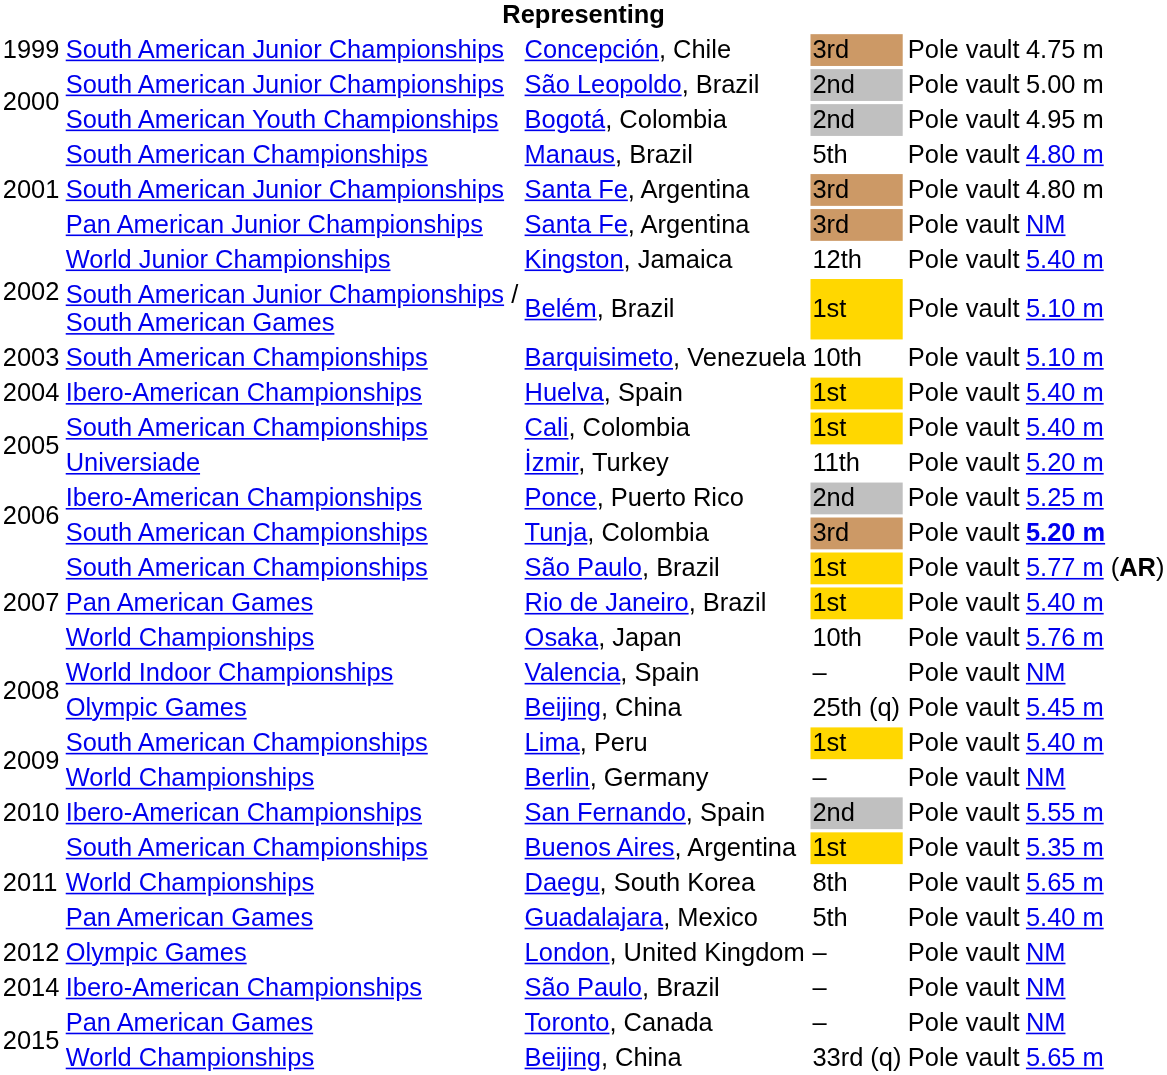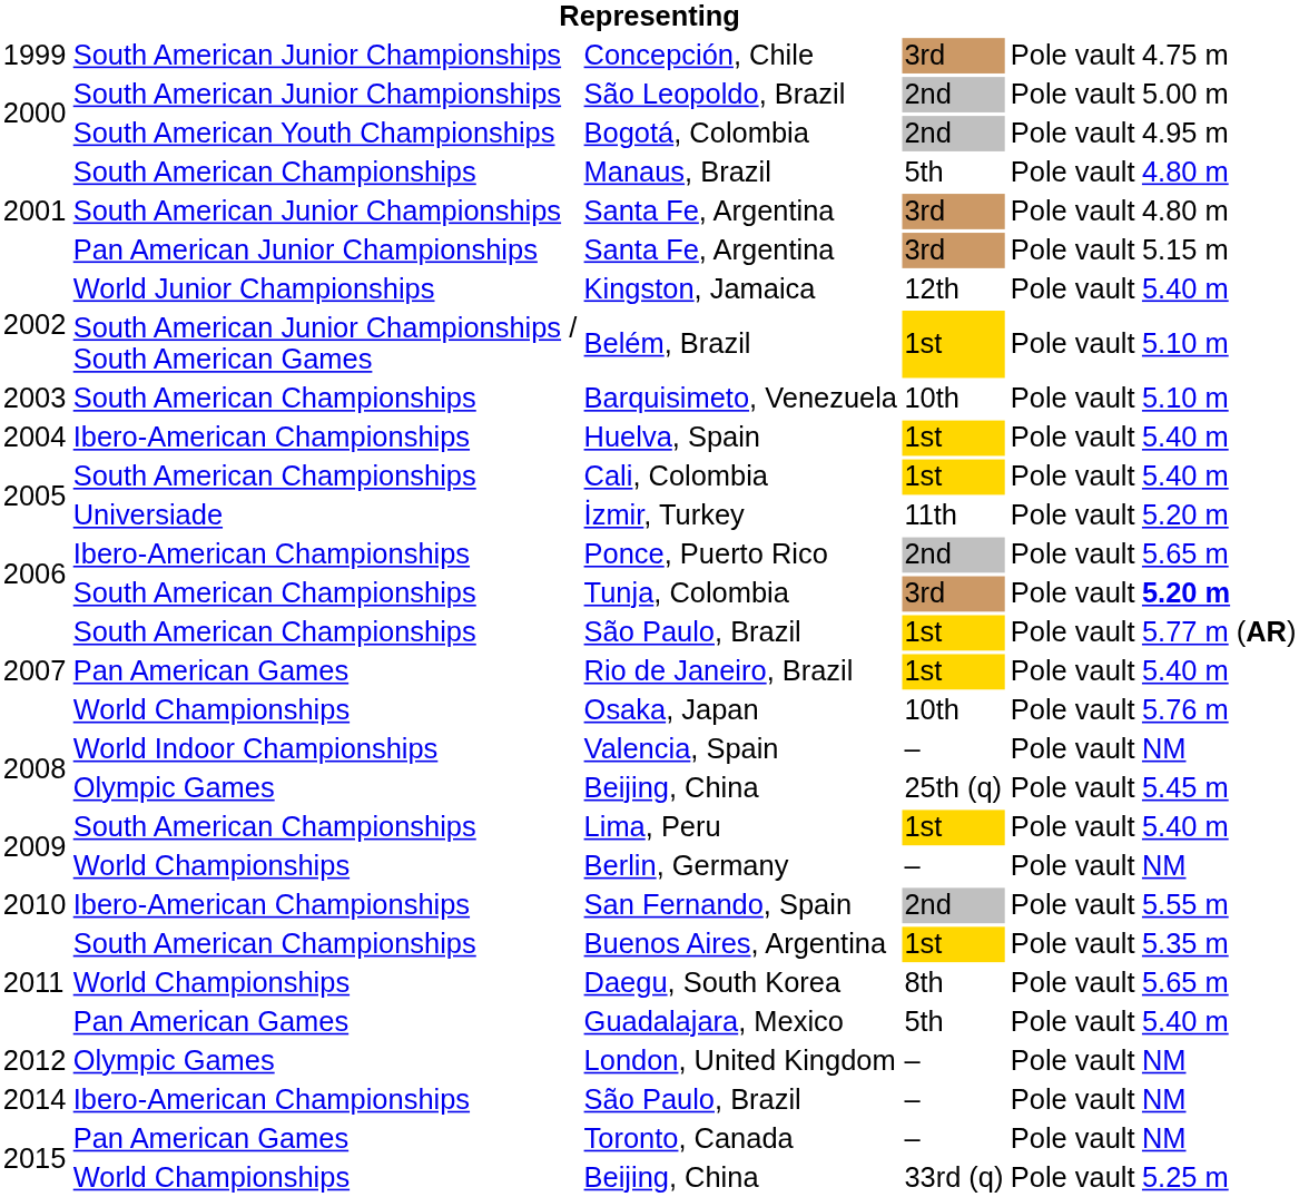Pan American Junior Championships / Santa Fe, Argentina | column 6: NM -> 5.15 m
Ponce, Puerto Rico | column 6: 5.25 m -> 5.65 m
World Championships / Beijing, China | column 6: 5.65 m -> 5.25 m
